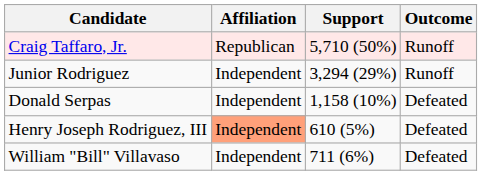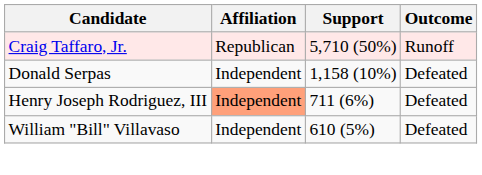- row: Junior Rodriguez | Independent | 3,294 (29%) | Runoff
Henry Joseph Rodriguez, III | Support: 610 (5%) -> 711 (6%)
William "Bill" Villavaso | Support: 711 (6%) -> 610 (5%)
